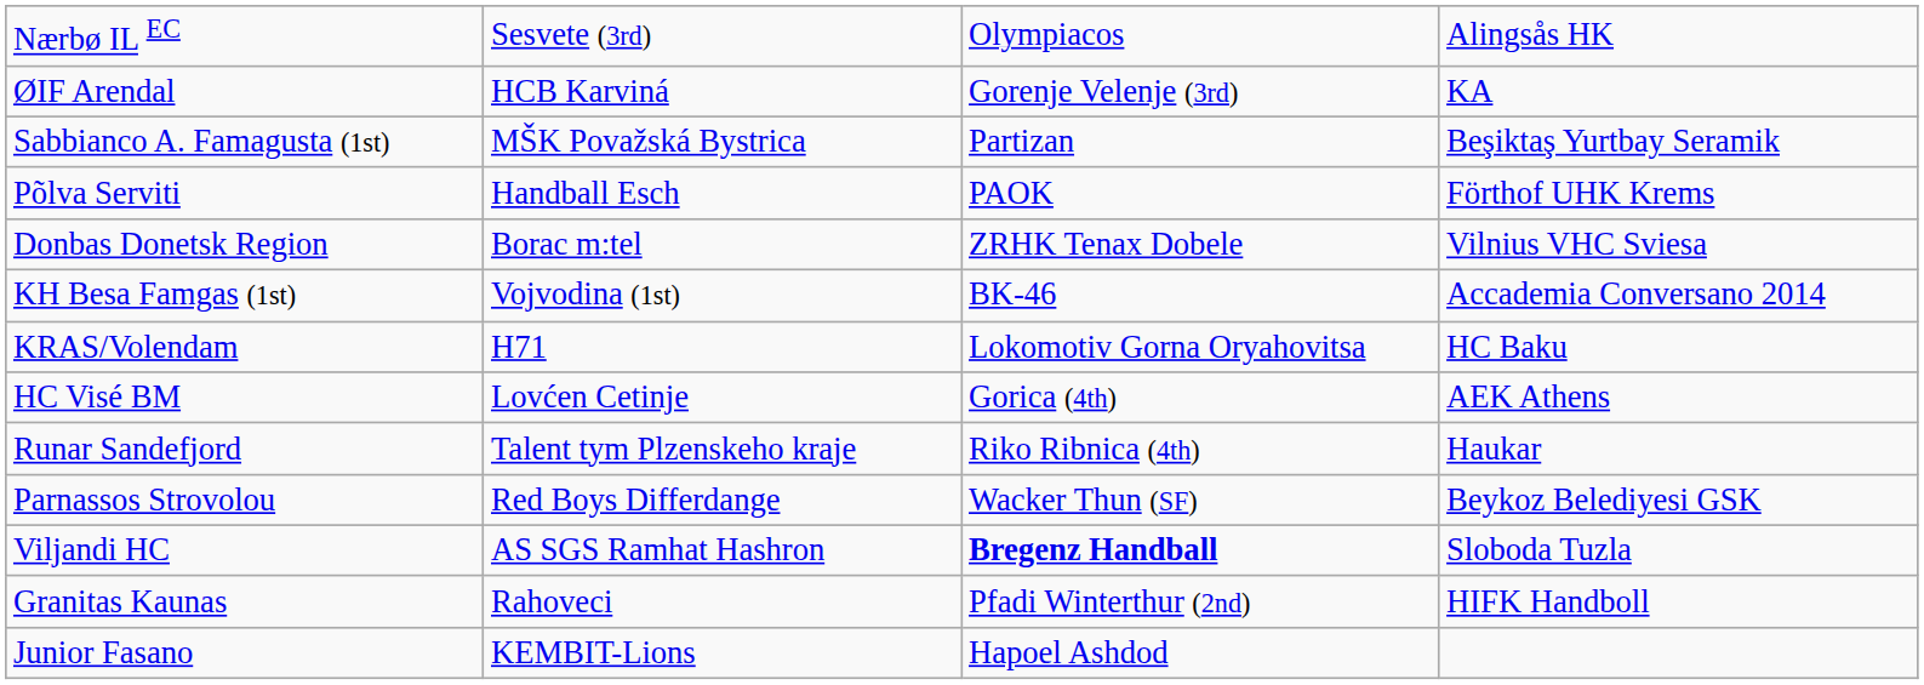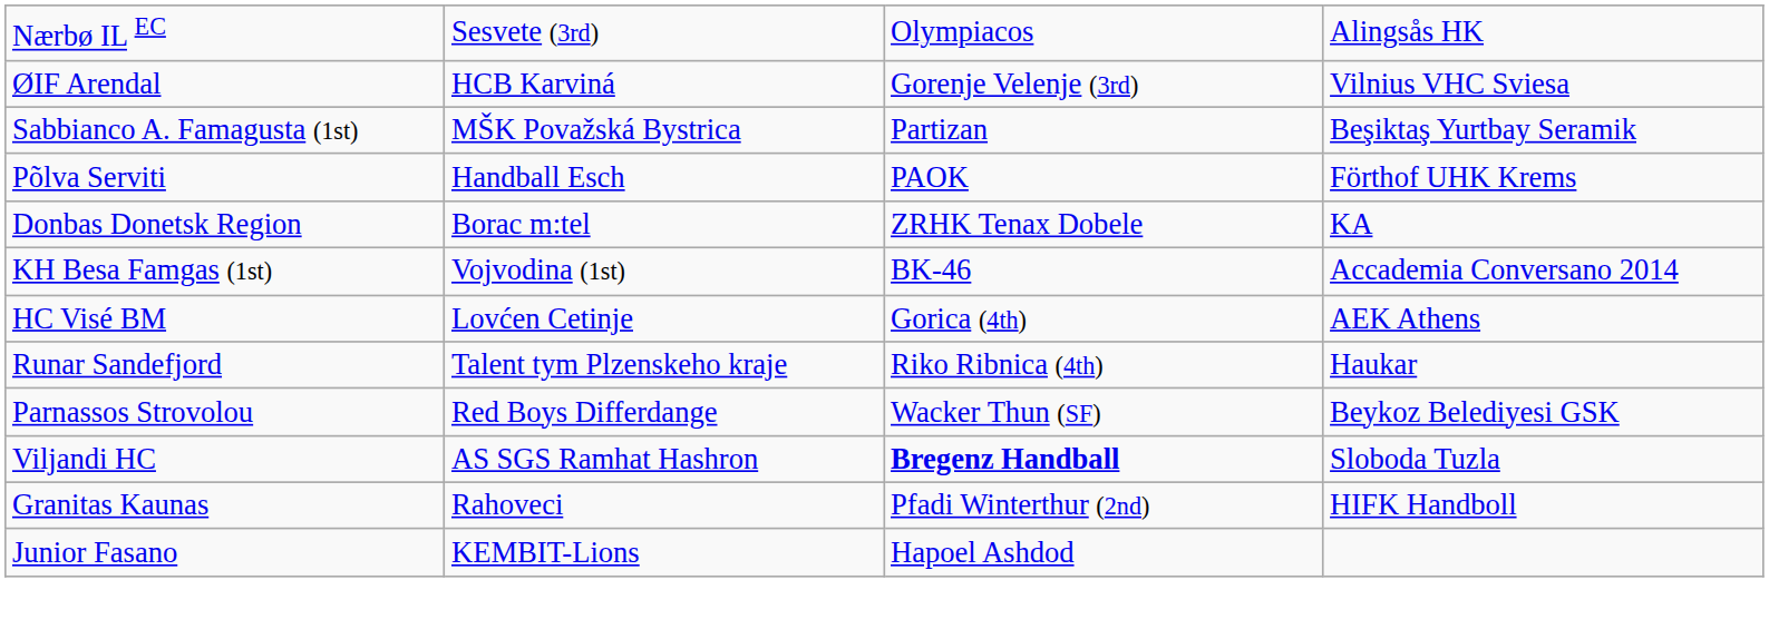ØIF Arendal | column 4: KA -> Vilnius VHC Sviesa
Donbas Donetsk Region | column 4: Vilnius VHC Sviesa -> KA
- row: KRAS/Volendam | H71 | Lokomotiv Gorna Oryahovitsa | HC Baku
